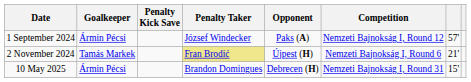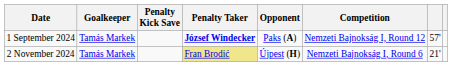1 September 2024 | Goalkeeper: Ármin Pécsi -> Tamás Markek
1 September 2024 | Penalty Taker: normal -> bold
- row: 10 May 2025 | Ármin Pécsi | Brandon Domingues | Debrecen (H) | Nemzeti Bajnokság I, Round 31 | 15'
